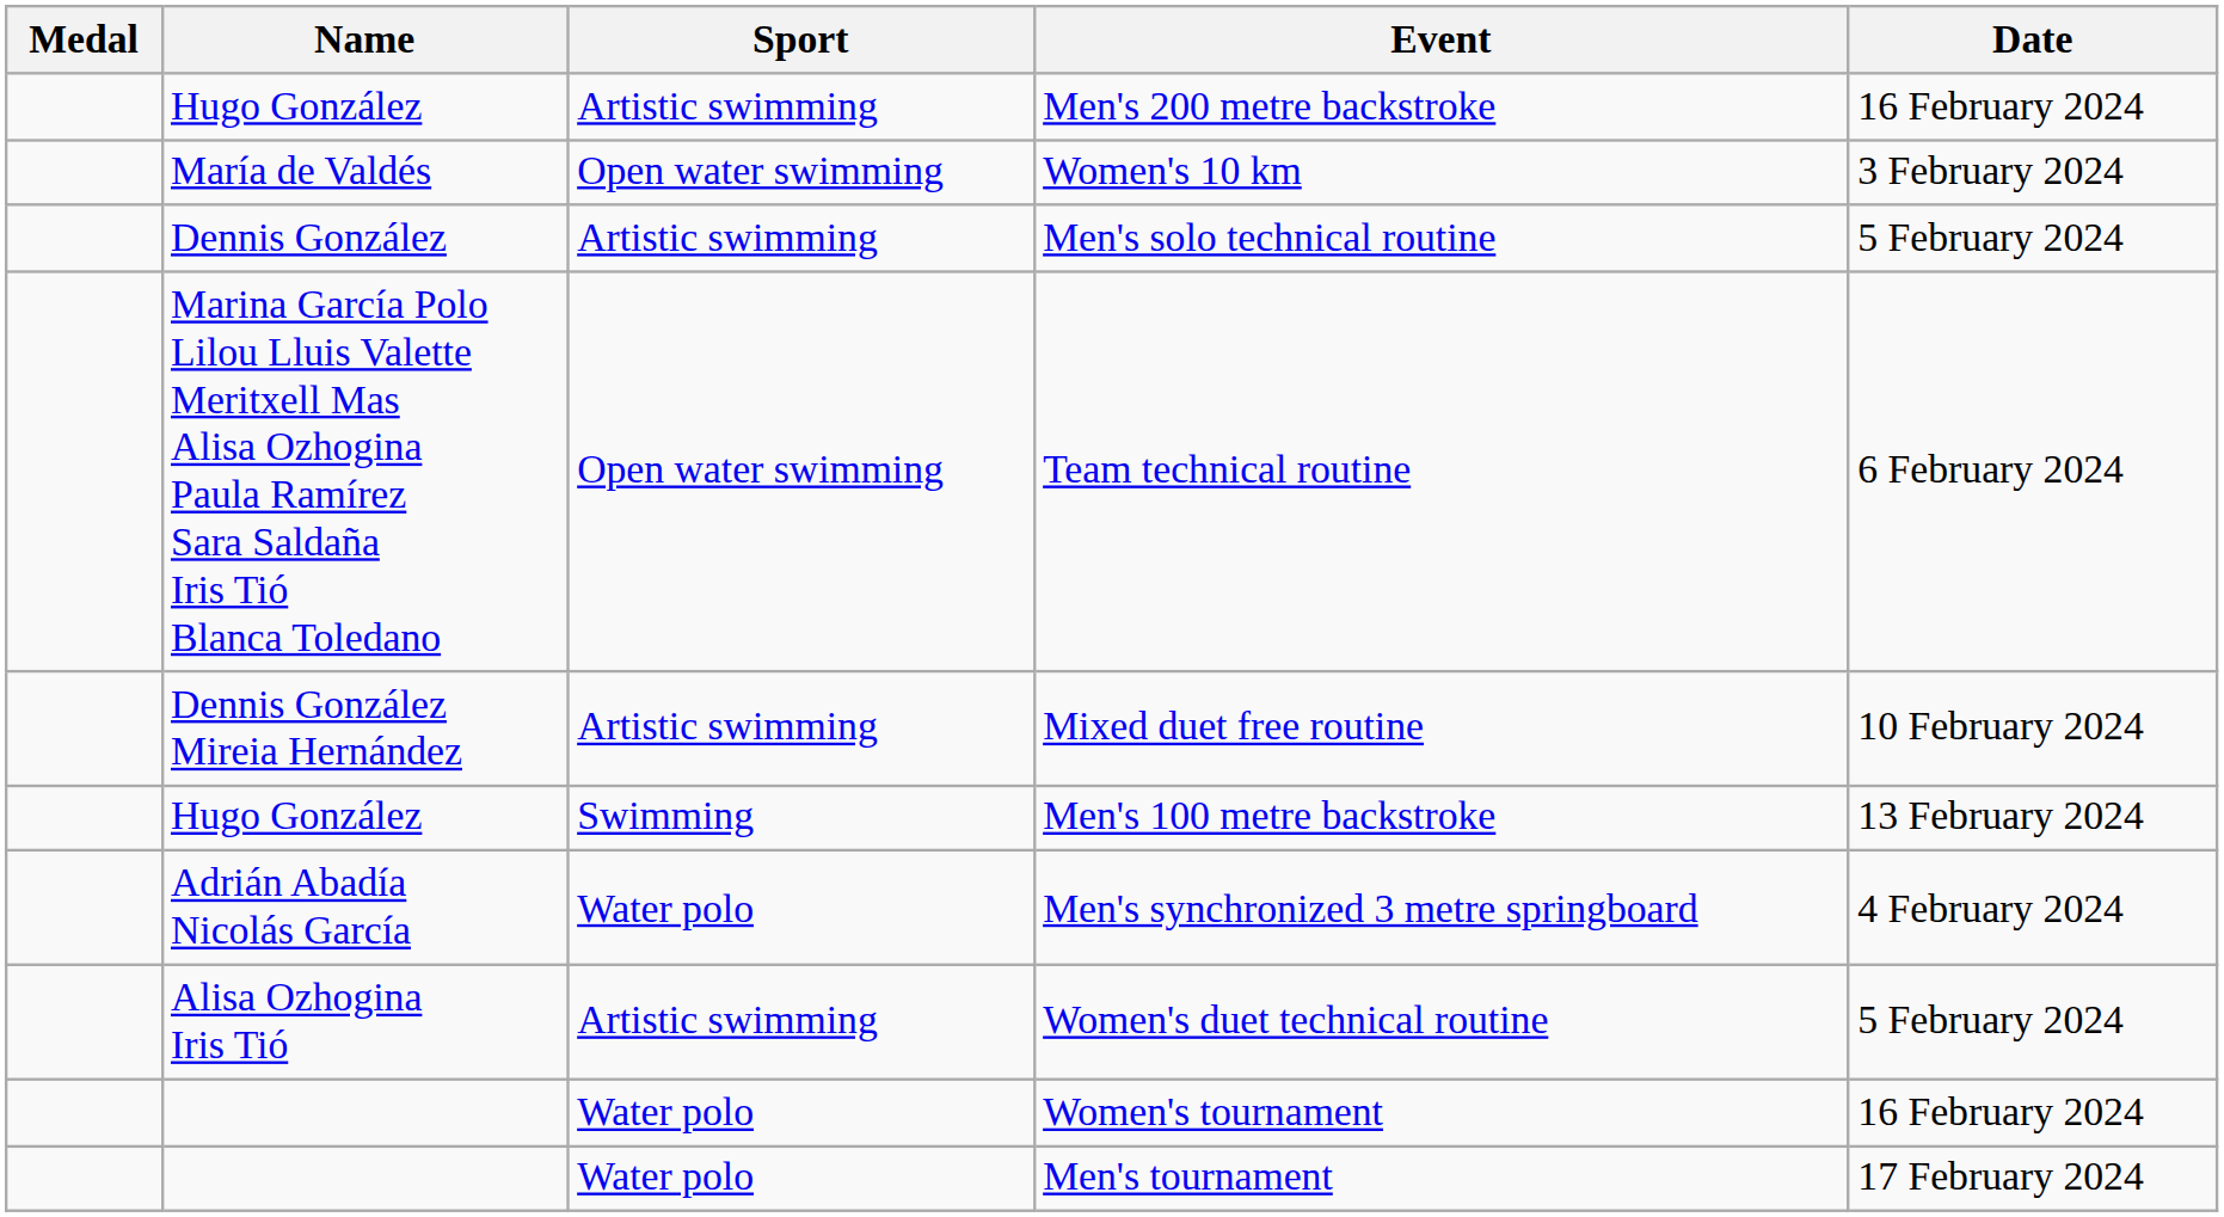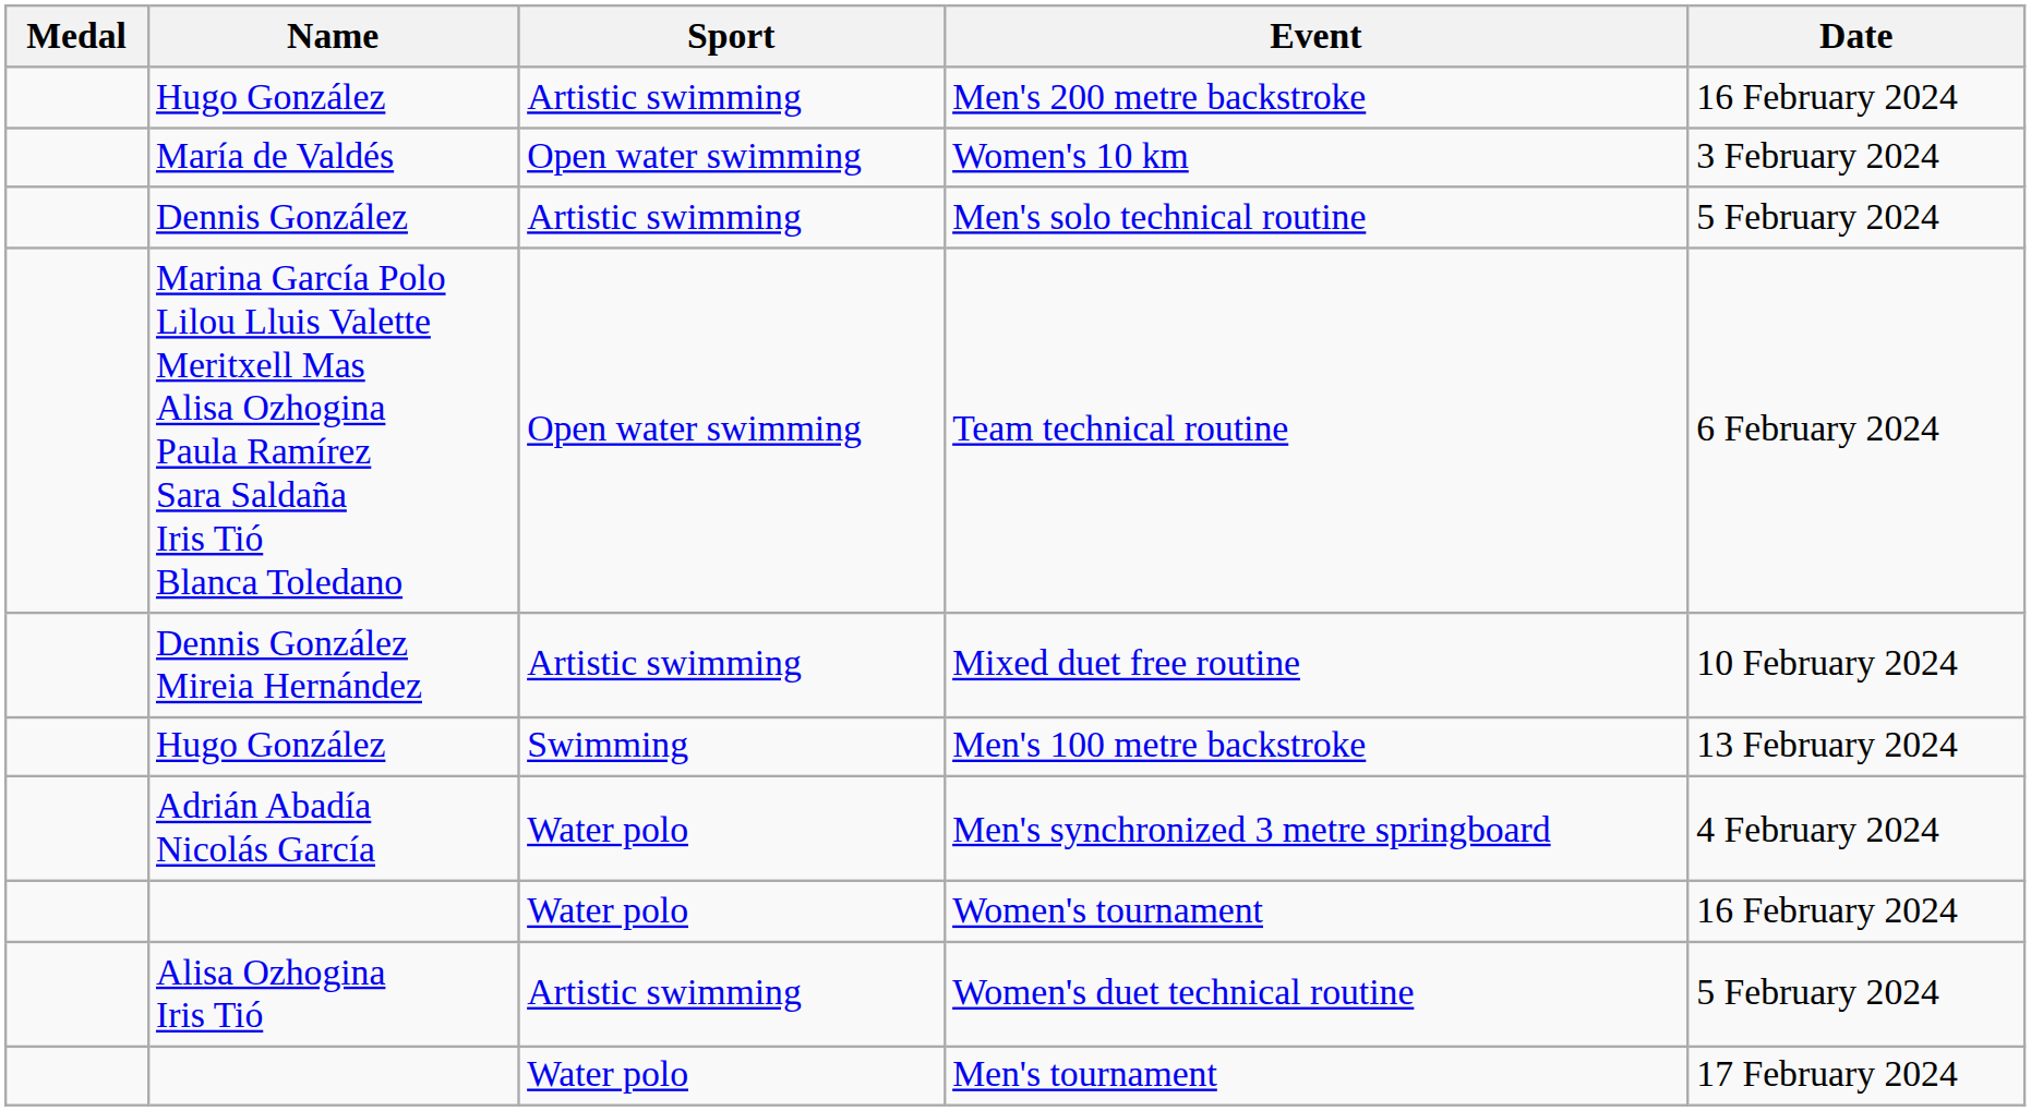rows swapped: Women's duet technical routine <-> Women's tournament
